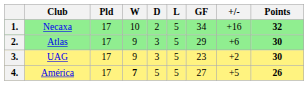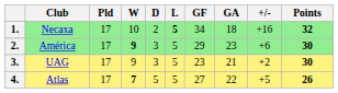+ column: GA | 18 | 23 | 21 | 22
1. | L: normal -> bold
2. | Club: Atlas -> América
2. | W: normal -> bold
4. | Club: América -> Atlas
